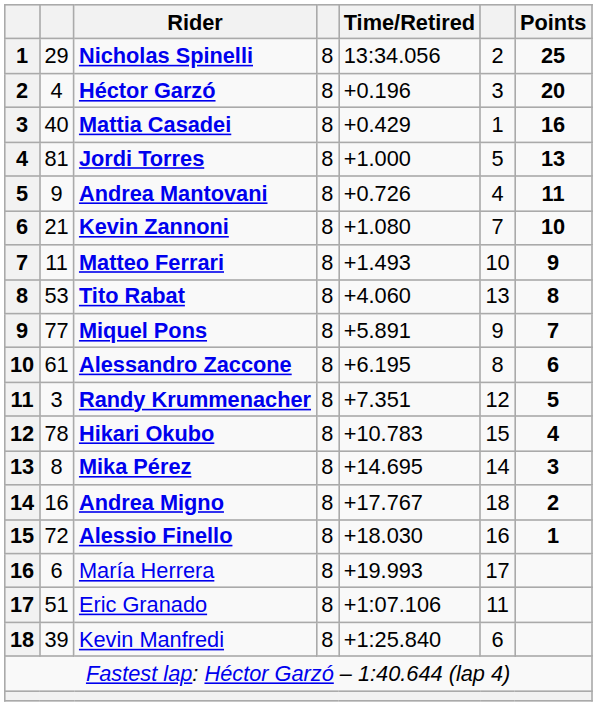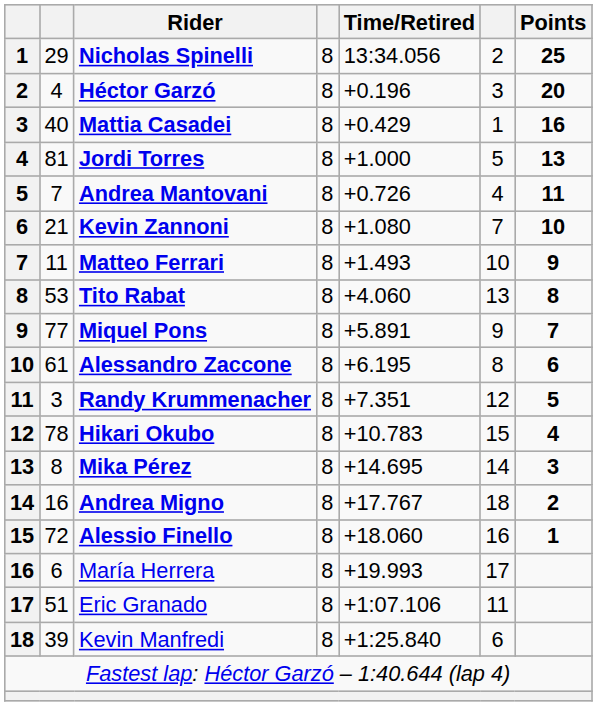Andrea Mantovani | column 2: 9 -> 7
Alessio Finello | Time/Retired: +18.030 -> +18.060
